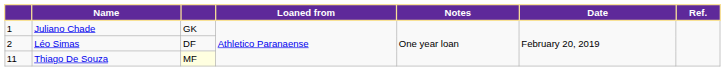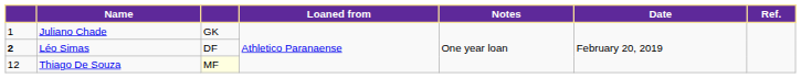Léo Simas | column 1: normal -> bold
Thiago De Souza | column 1: 11 -> 12
